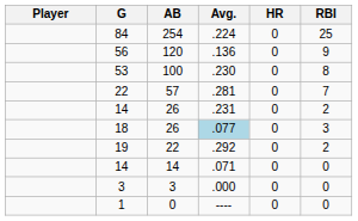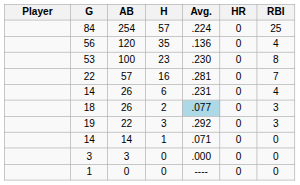+ column: H | 57 | 35 | 23 | 16 | 6 | 2 | 3 | 1 | 0 | 0
56 | RBI: 9 -> 4
14 / 26 | RBI: 2 -> 4
19 | RBI: 2 -> 3
